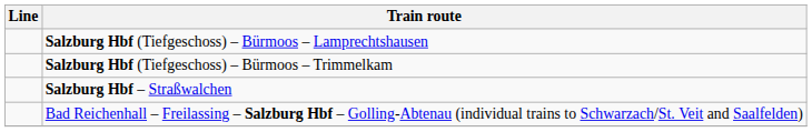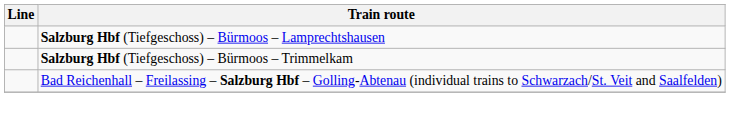- row: Salzburg Hbf – Straßwalchen
